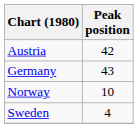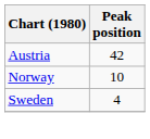- row: Germany | 43
